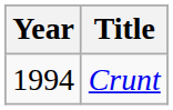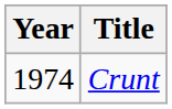Crunt | Year: 1994 -> 1974
